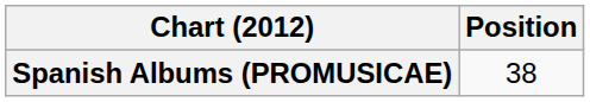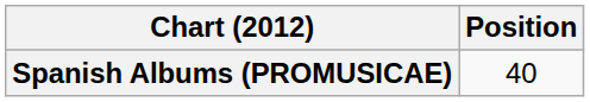Spanish Albums (PROMUSICAE) | Position: 38 -> 40
